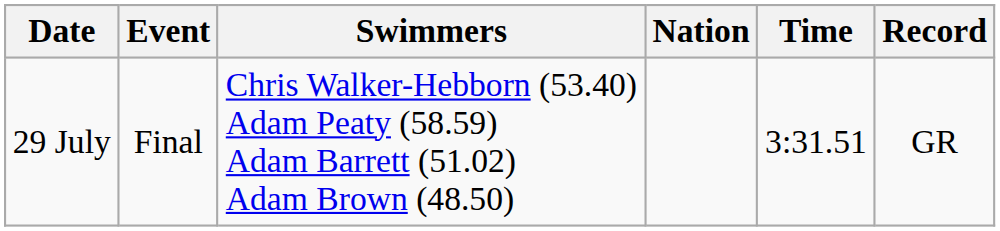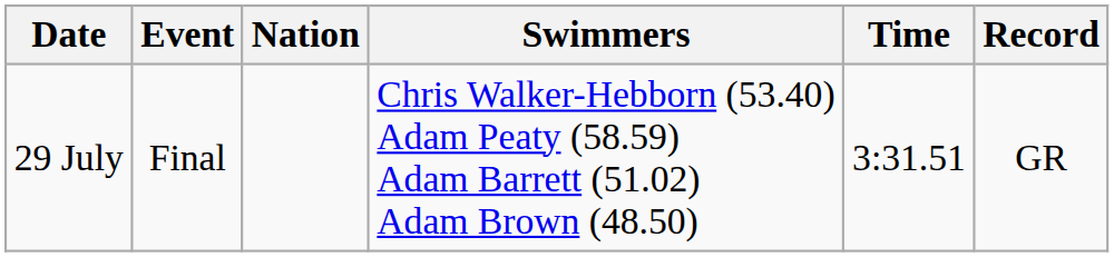columns swapped: Nation <-> Swimmers
